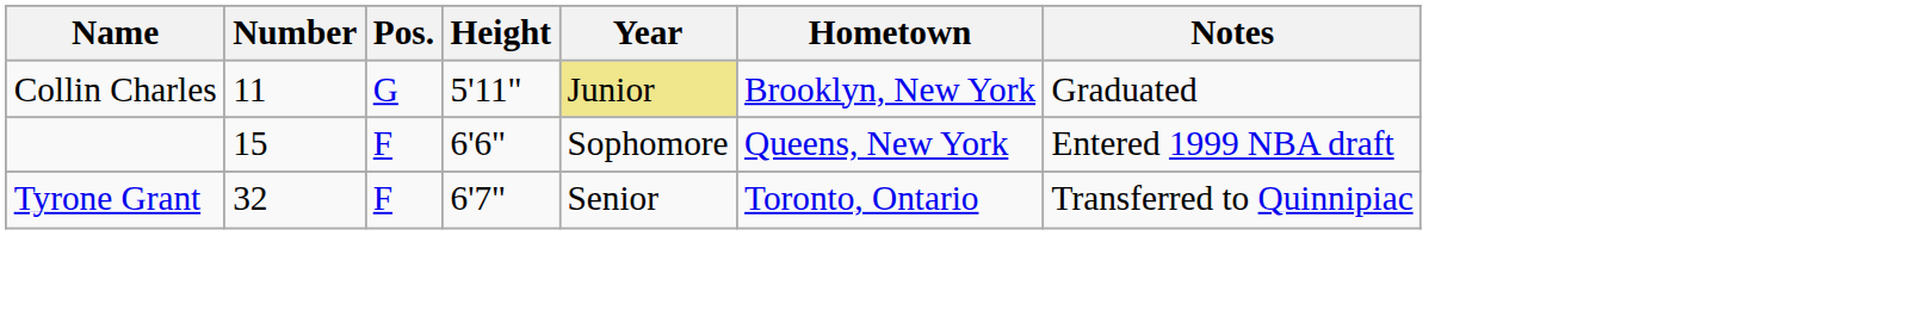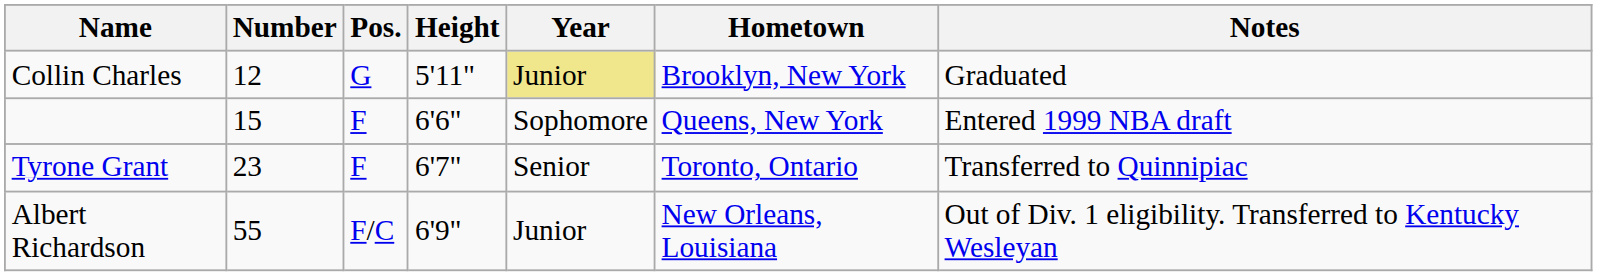Collin Charles | Number: 11 -> 12
Tyrone Grant | Number: 32 -> 23
+ row: Albert Richardson | 55 | F/C | 6'9" | Junior | New Orleans, Louisiana | Out of Div. 1 eligibility. Transferred to Kentucky Wesleyan
